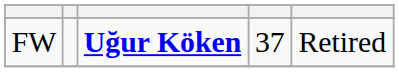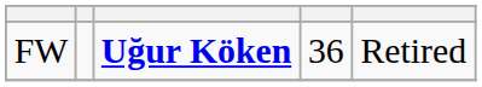FW | column 4: 37 -> 36
